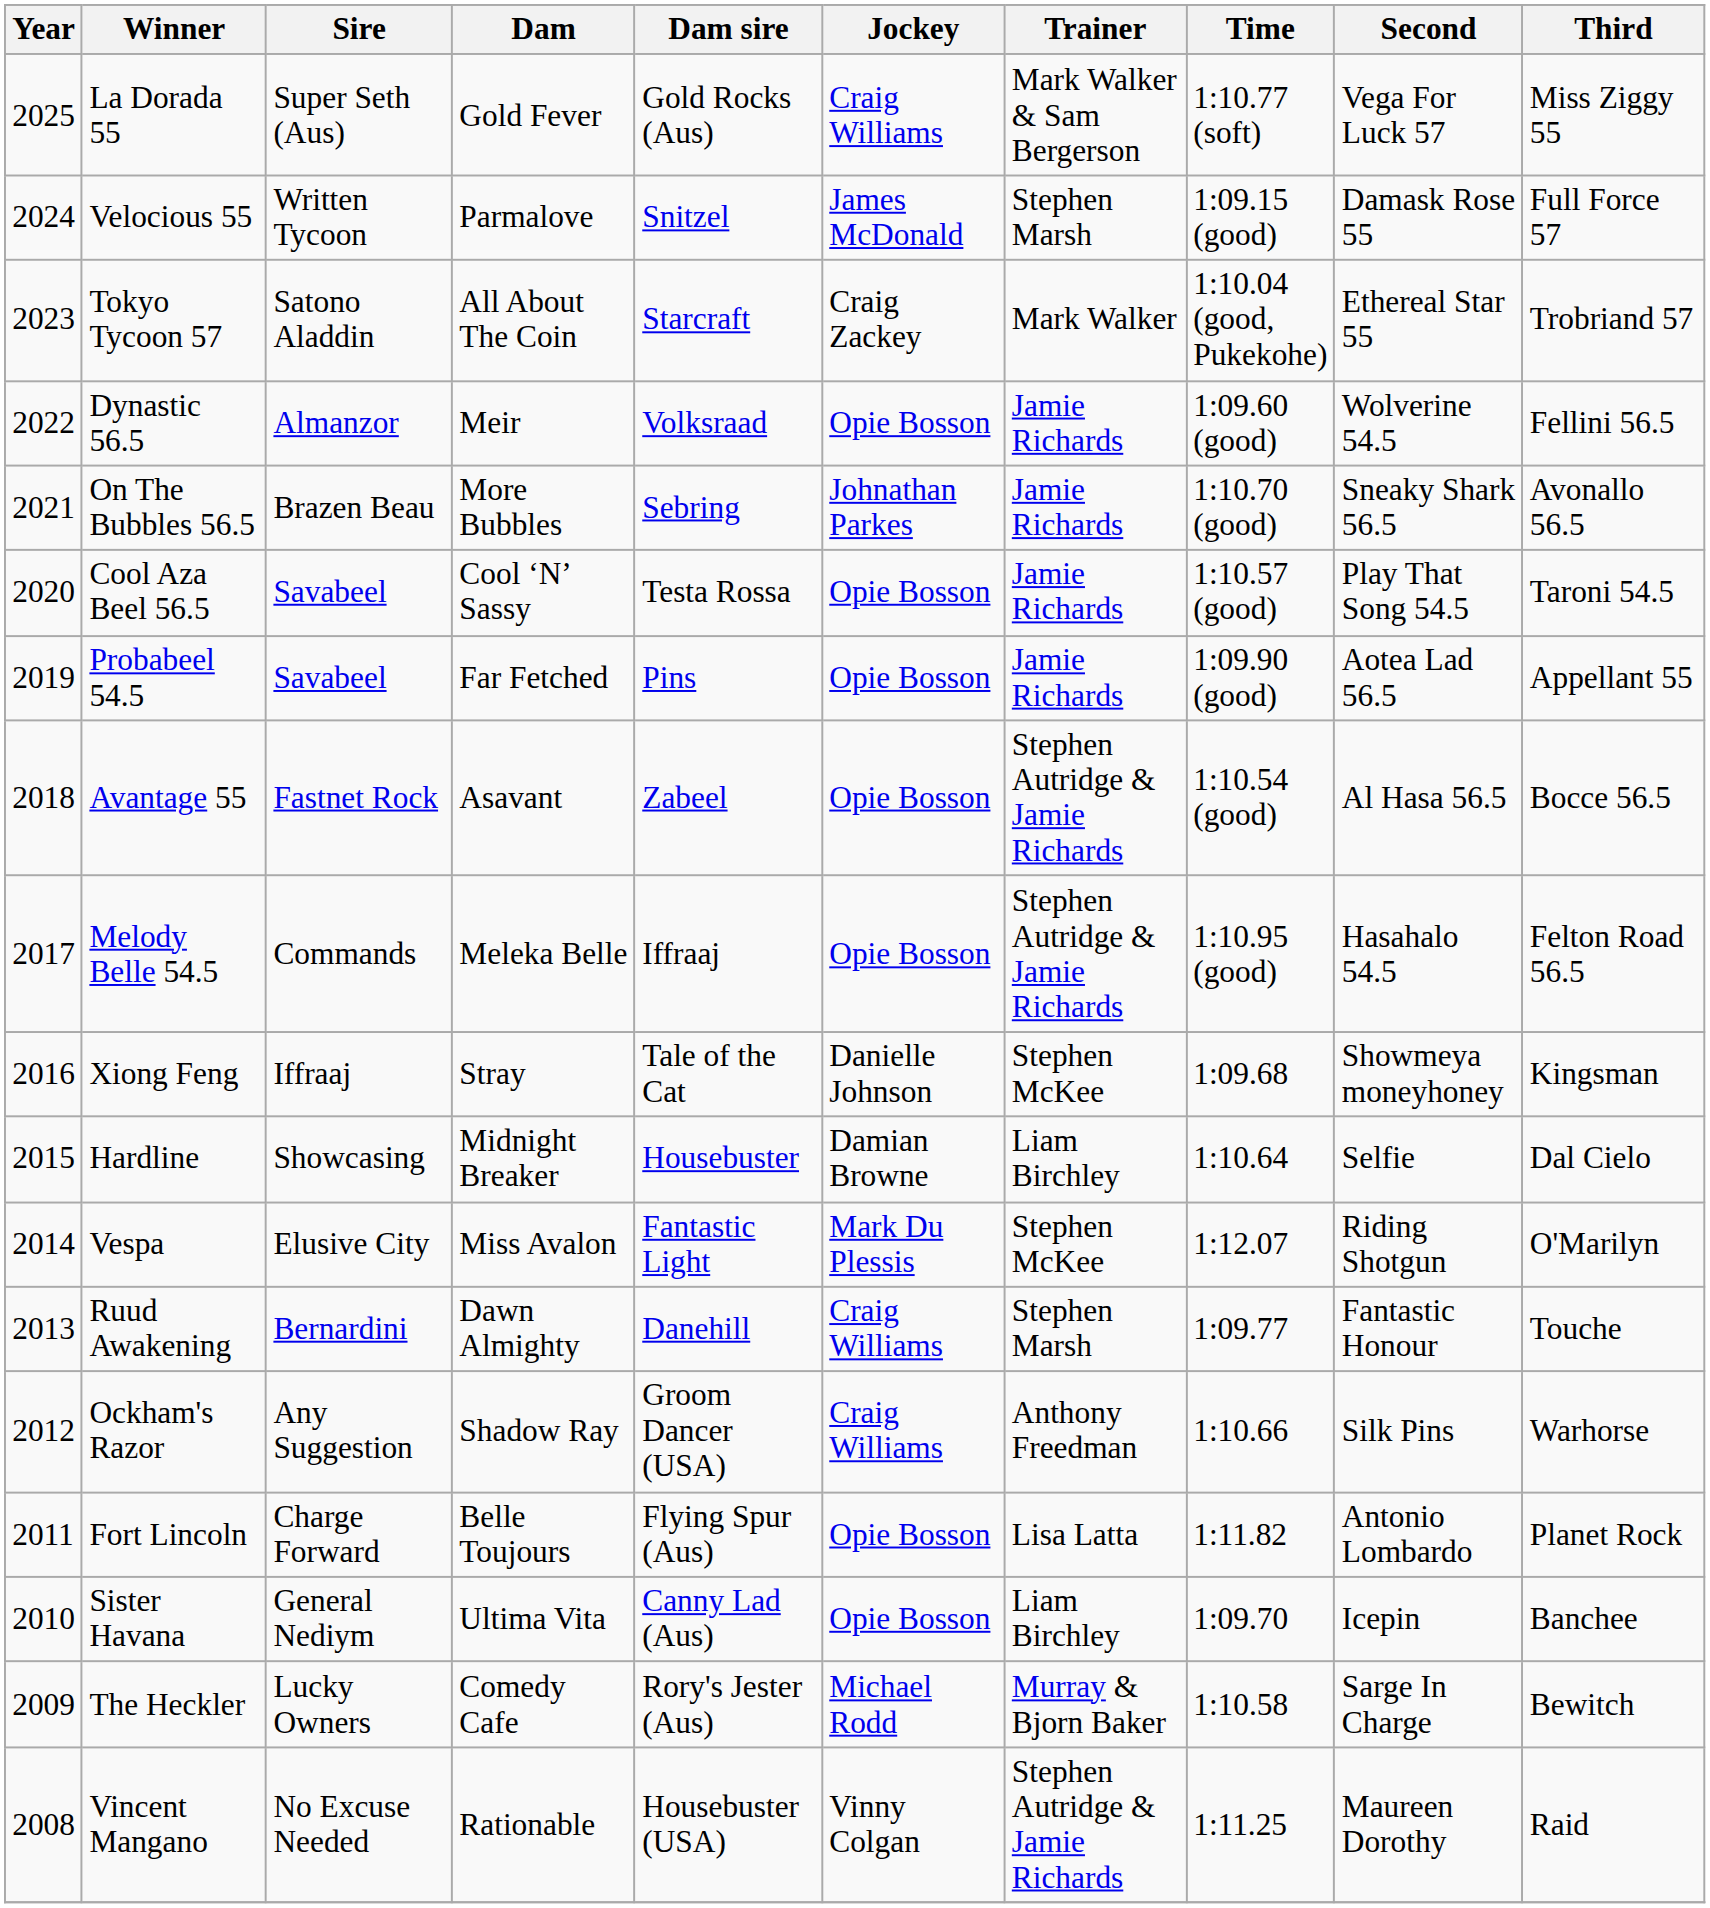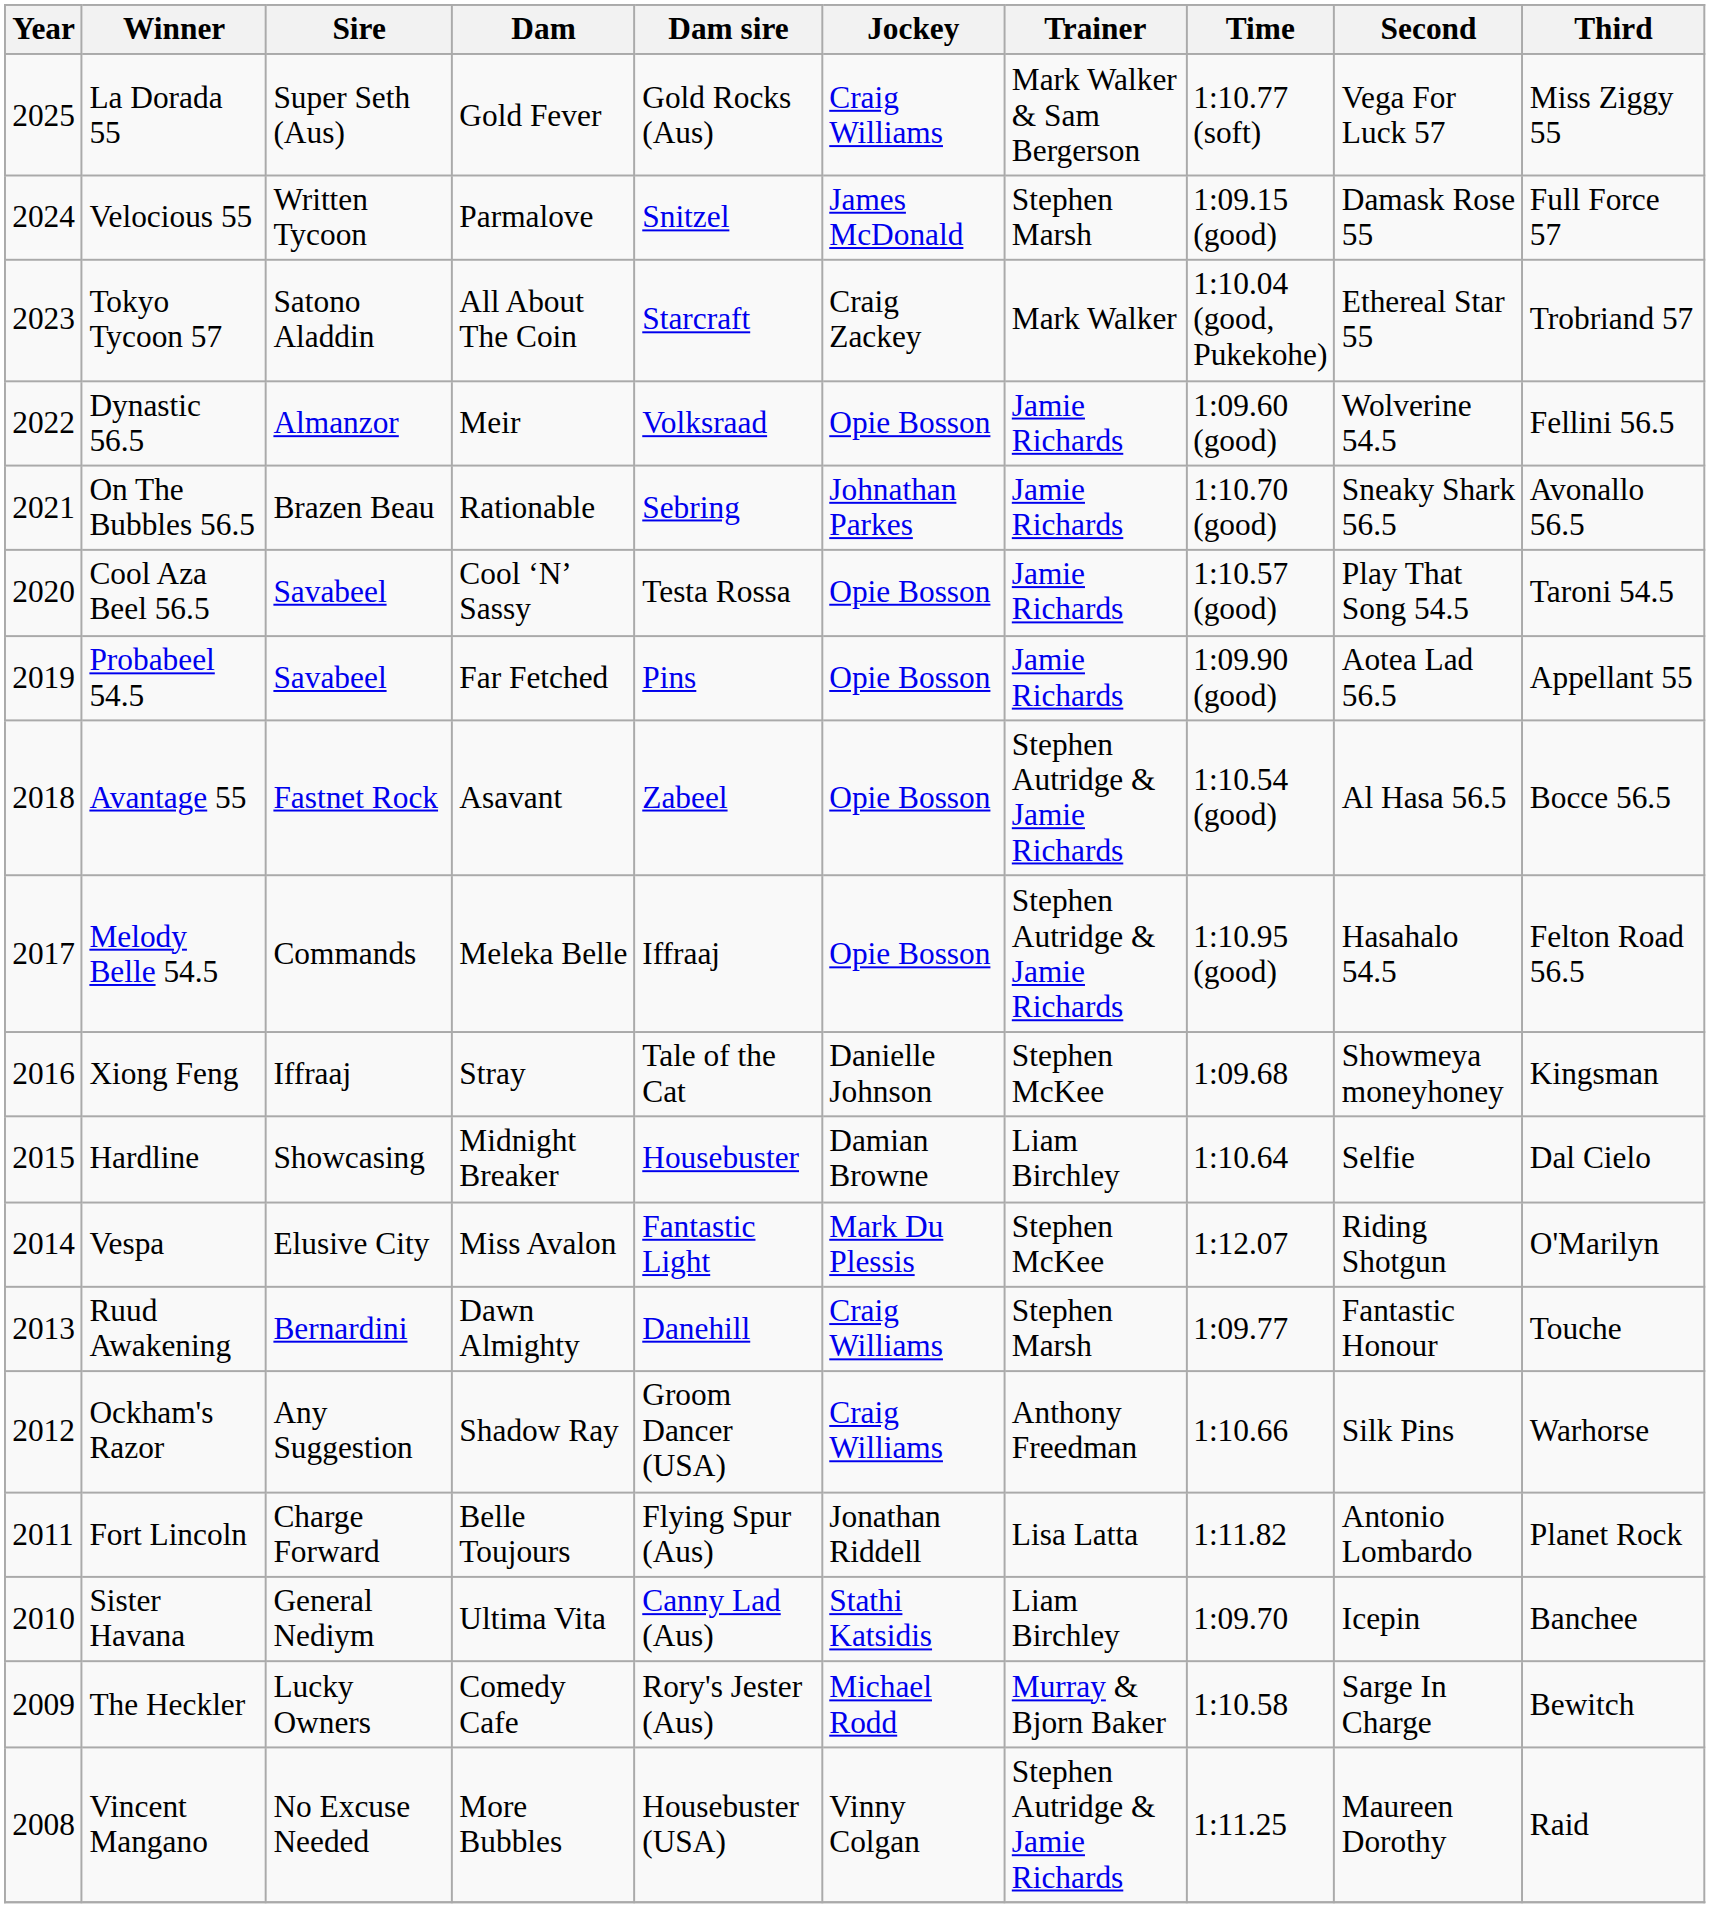On The Bubbles 56.5 | Dam: More Bubbles -> Rationable
Fort Lincoln | Jockey: Opie Bosson -> Jonathan Riddell
Sister Havana | Jockey: Opie Bosson -> Stathi Katsidis
Vincent Mangano | Dam: Rationable -> More Bubbles
